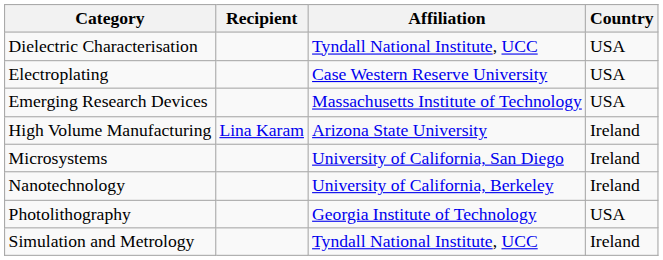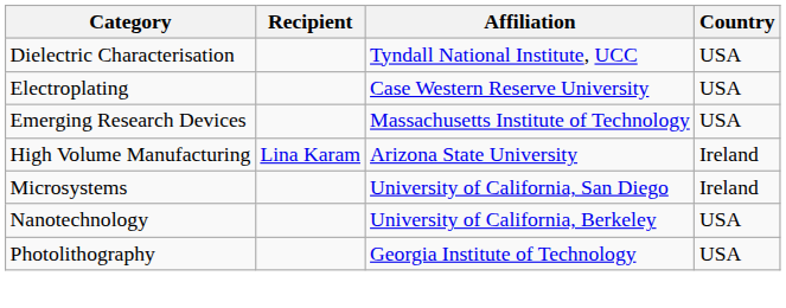Nanotechnology | Country: Ireland -> USA
- row: Simulation and Metrology | Tyndall National Institute, UCC | Ireland
